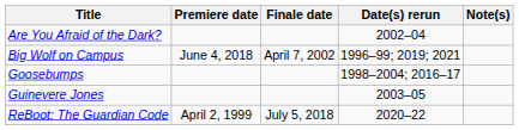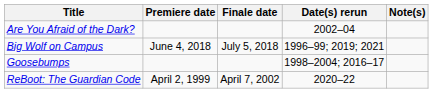Big Wolf on Campus | Finale date: April 7, 2002 -> July 5, 2018
- row: Guinevere Jones | 2003–05
ReBoot: The Guardian Code | Finale date: July 5, 2018 -> April 7, 2002
